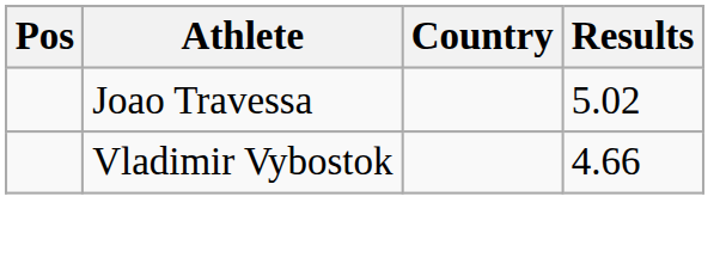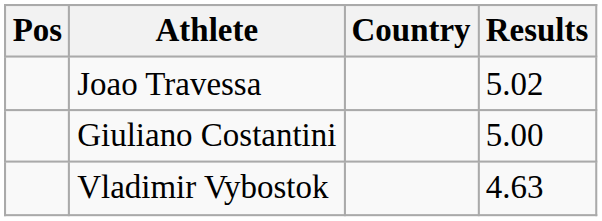+ row: Giuliano Costantini | 5.00
Vladimir Vybostok | Results: 4.66 -> 4.63
